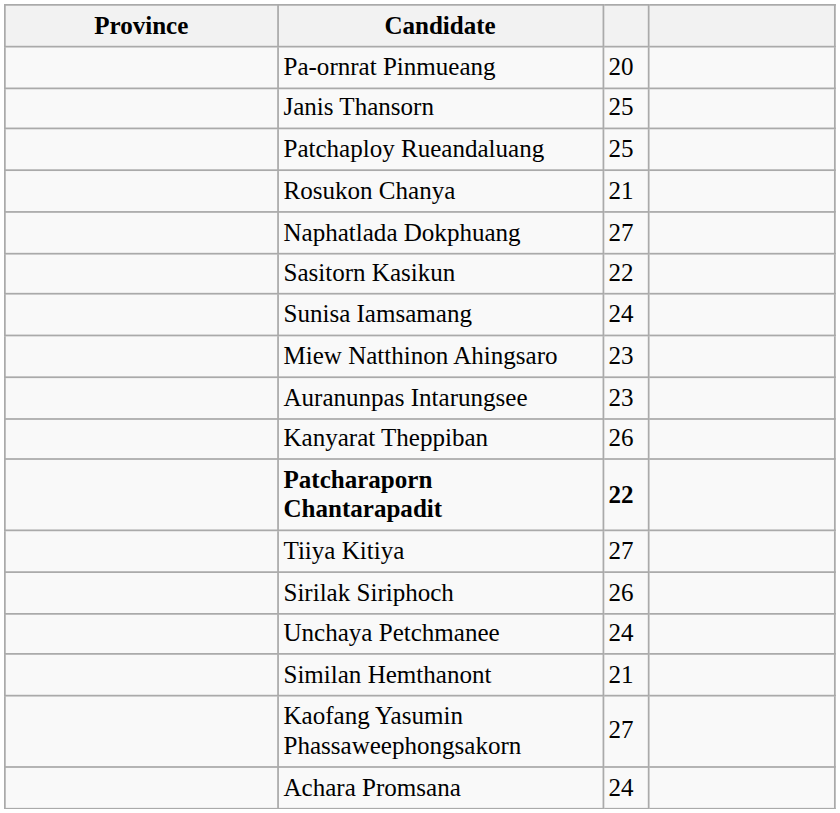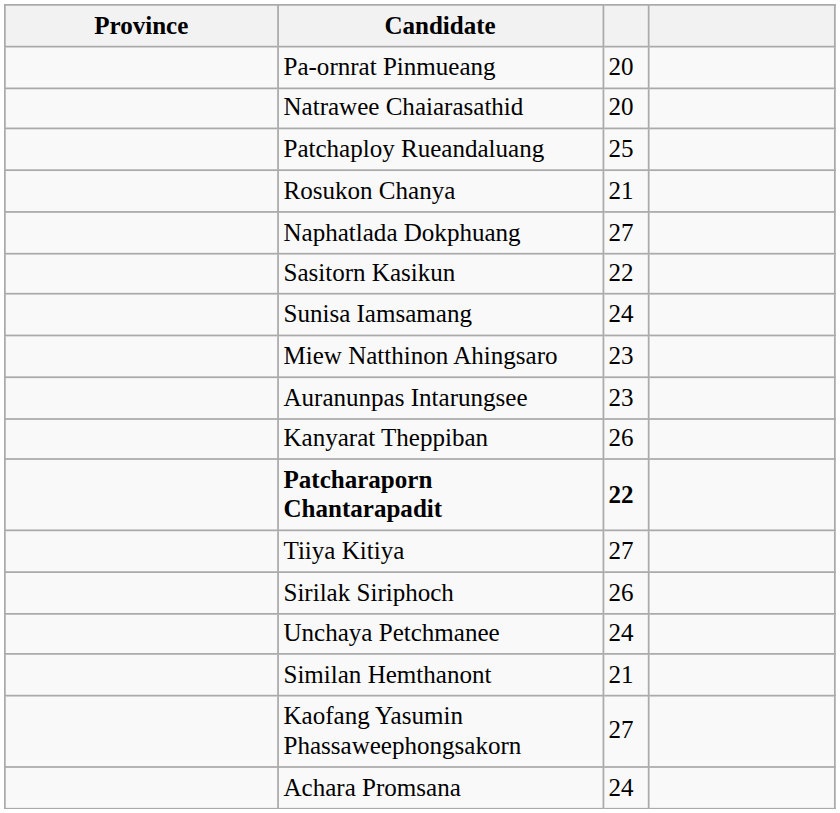+ row: Natrawee Chaiarasathid | 20
- row: Janis Thansorn | 25
